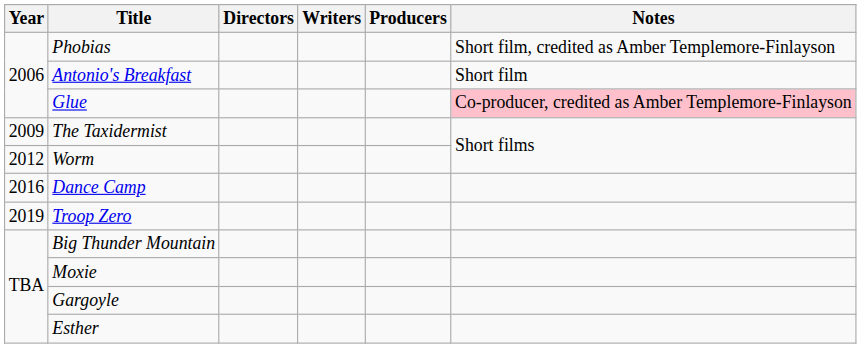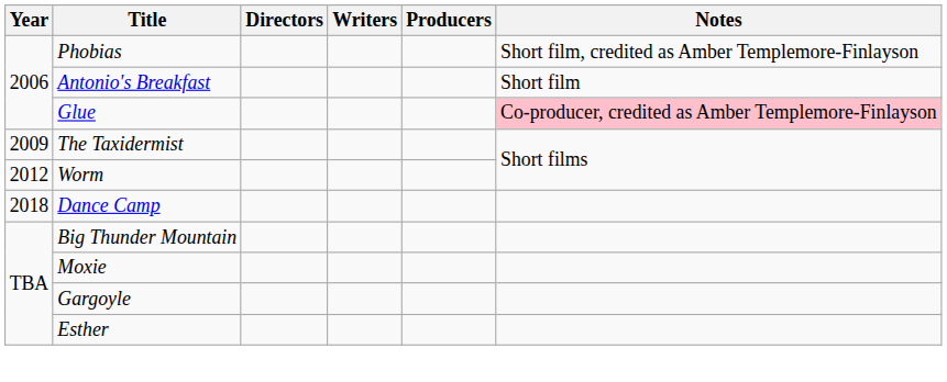Dance Camp | Year: 2016 -> 2018
- row: 2019 | Troop Zero
